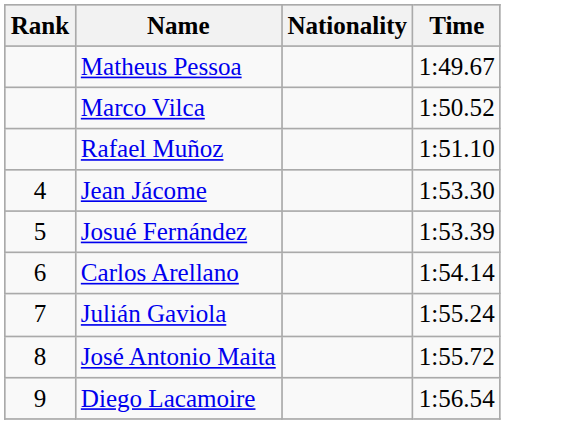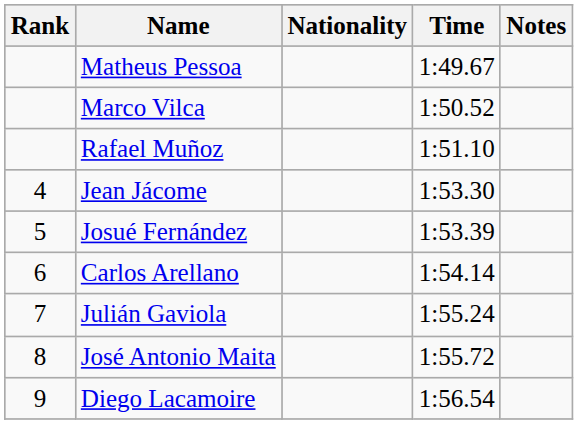+ column: Notes
